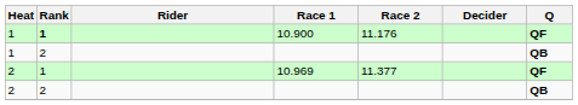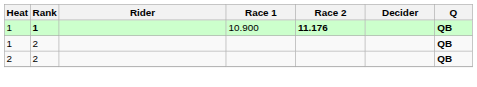10.900 | Race 2: normal -> bold
10.900 | Q: QF -> QB
- row: 2 | 1 | 10.969 | 11.377 | QF
